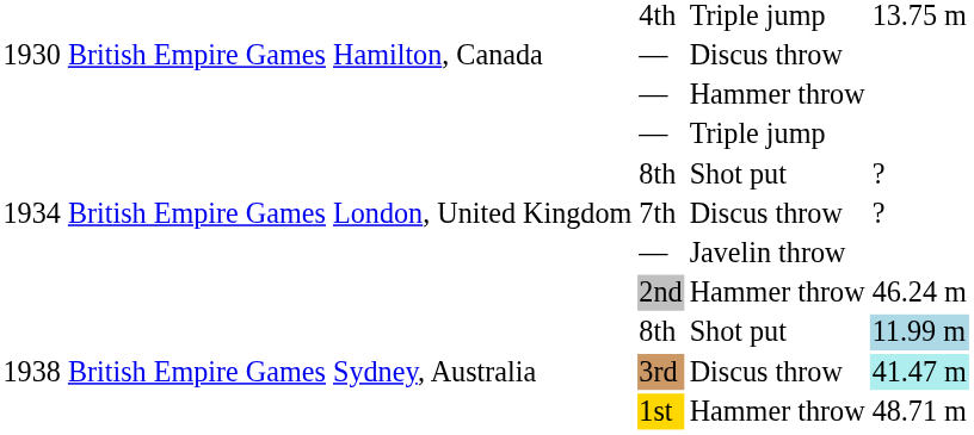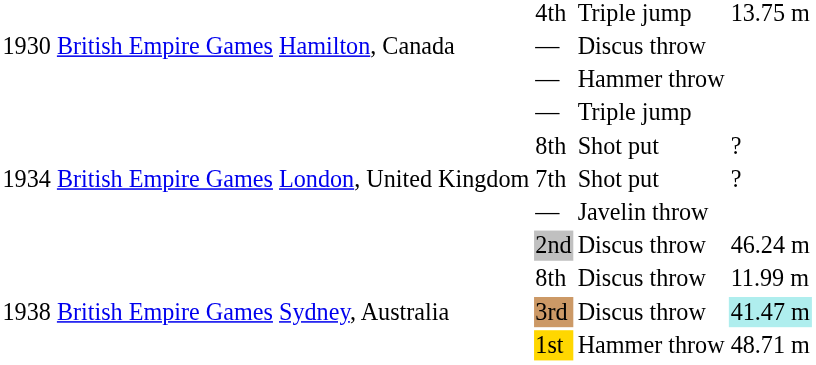7th | column 5: Discus throw -> Shot put
2nd | column 5: Hammer throw -> Discus throw
1938 / 8th | column 5: Shot put -> Discus throw
1938 / 8th | column 6: lightblue background -> no background
